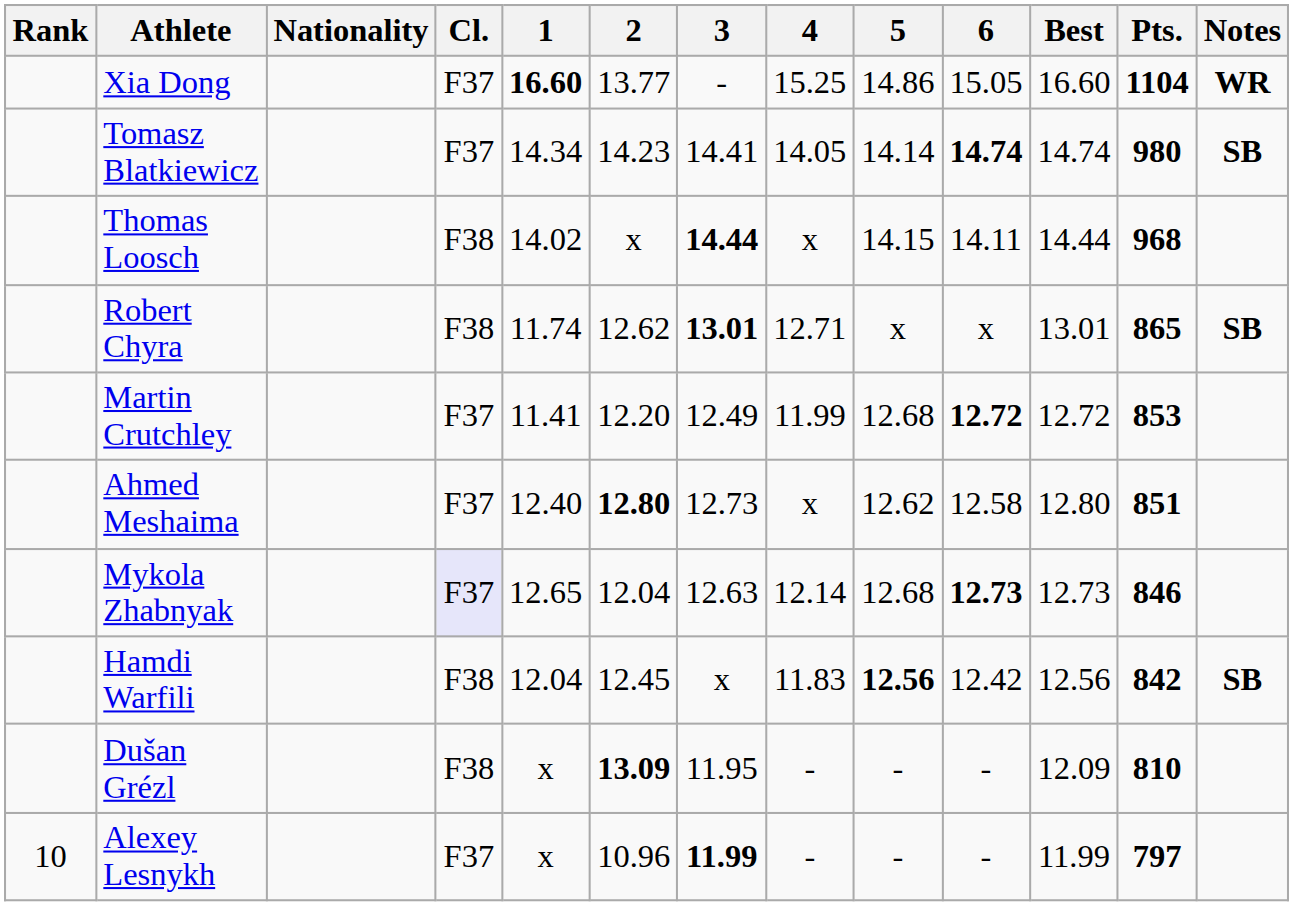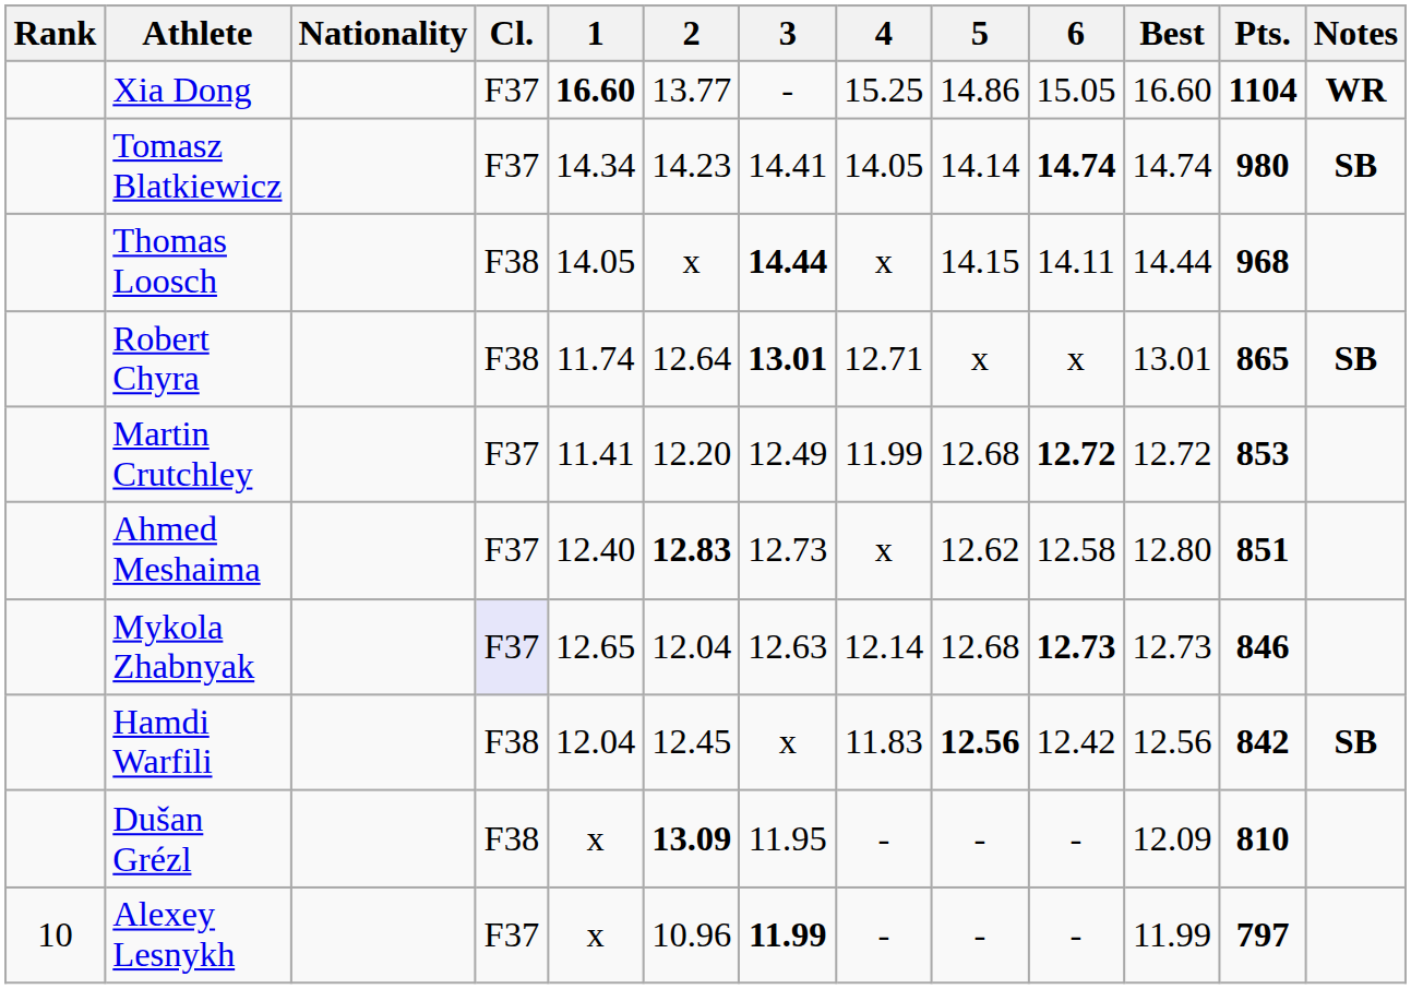Thomas Loosch | 1: 14.02 -> 14.05
Robert Chyra | 2: 12.62 -> 12.64
Ahmed Meshaima | 2: 12.80 -> 12.83
